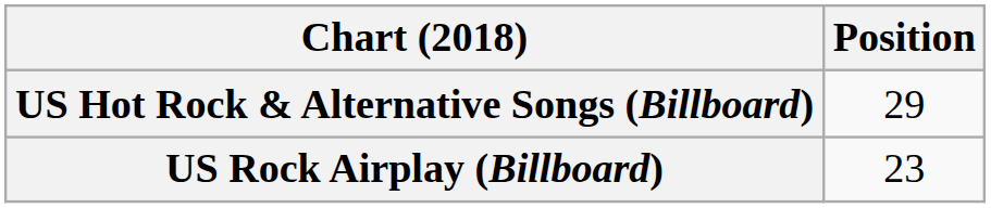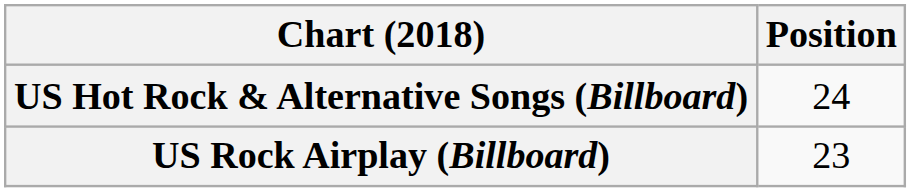US Hot Rock & Alternative Songs (Billboard) | Position: 29 -> 24
